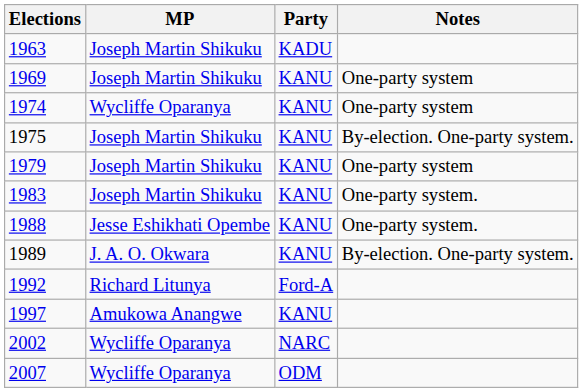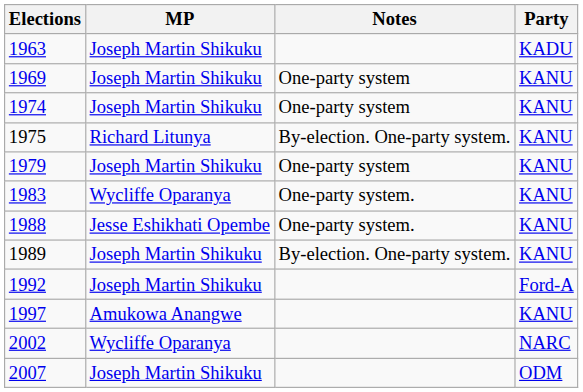columns swapped: Party <-> Notes
1974 | MP: Wycliffe Oparanya -> Joseph Martin Shikuku
1975 | MP: Joseph Martin Shikuku -> Richard Litunya
1983 | MP: Joseph Martin Shikuku -> Wycliffe Oparanya
1989 | MP: J. A. O. Okwara -> Joseph Martin Shikuku
1992 | MP: Richard Litunya -> Joseph Martin Shikuku
2007 | MP: Wycliffe Oparanya -> Joseph Martin Shikuku
